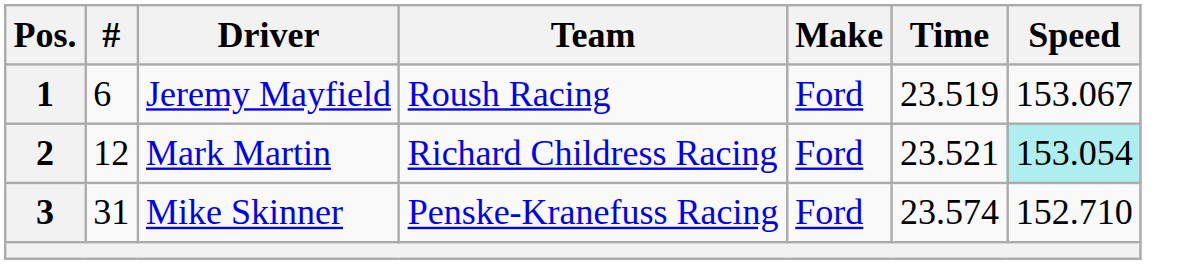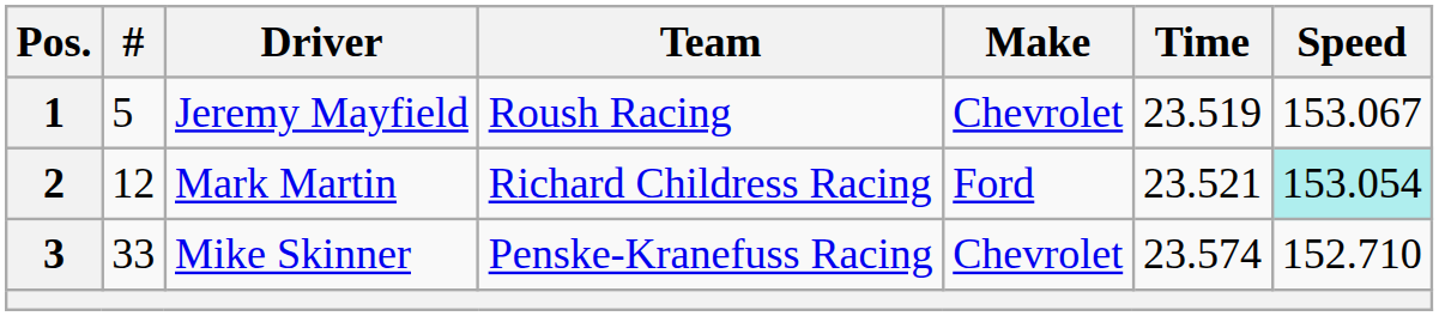1 | #: 6 -> 5
1 | Make: Ford -> Chevrolet
3 | #: 31 -> 33
3 | Make: Ford -> Chevrolet
